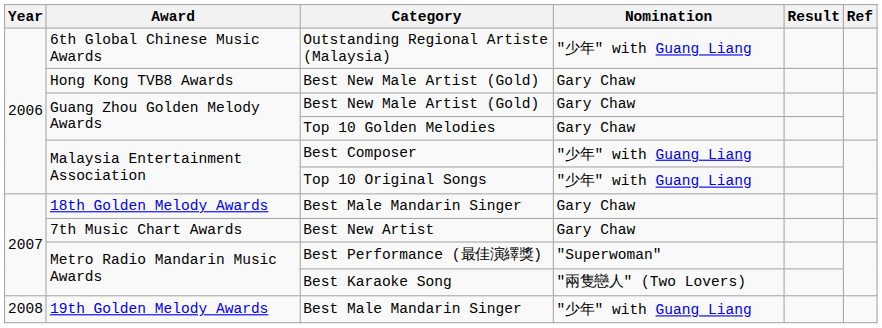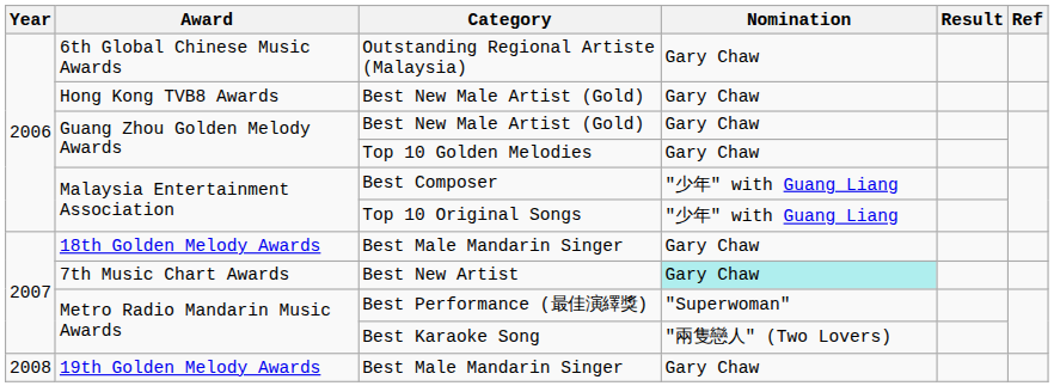Outstanding Regional Artiste (Malaysia) | Nomination: "少年" with Guang Liang -> Gary Chaw
Best New Artist | Nomination: no background -> paleturquoise background
19th Golden Melody Awards / Best Male Mandarin Singer | Nomination: "少年" with Guang Liang -> Gary Chaw
